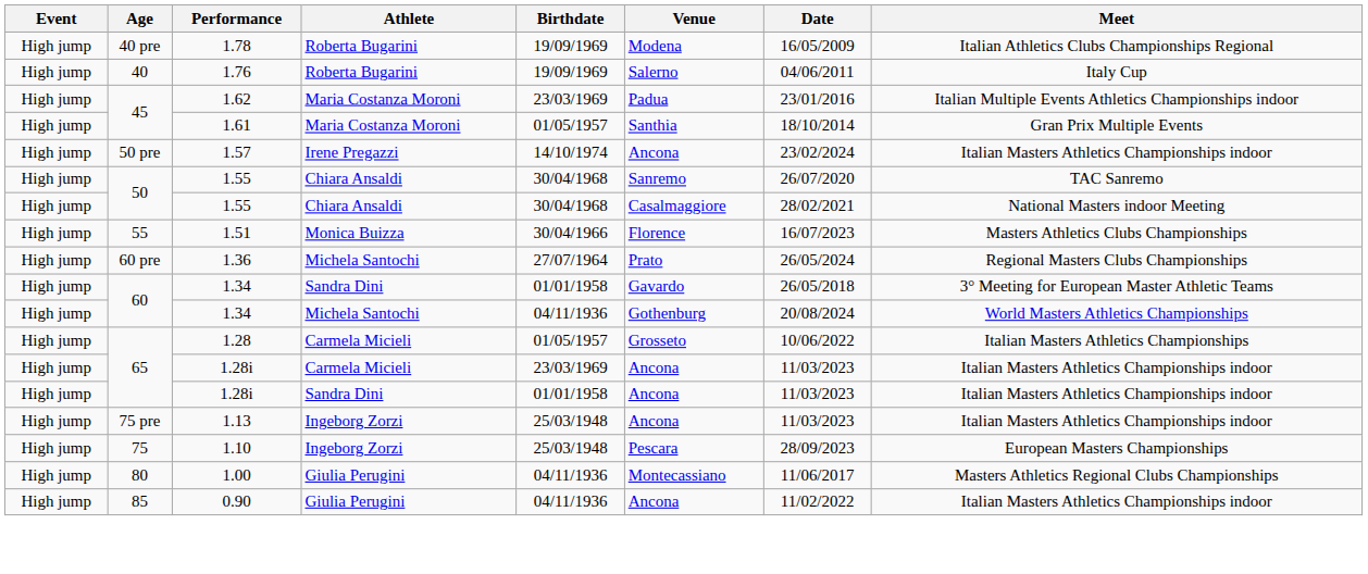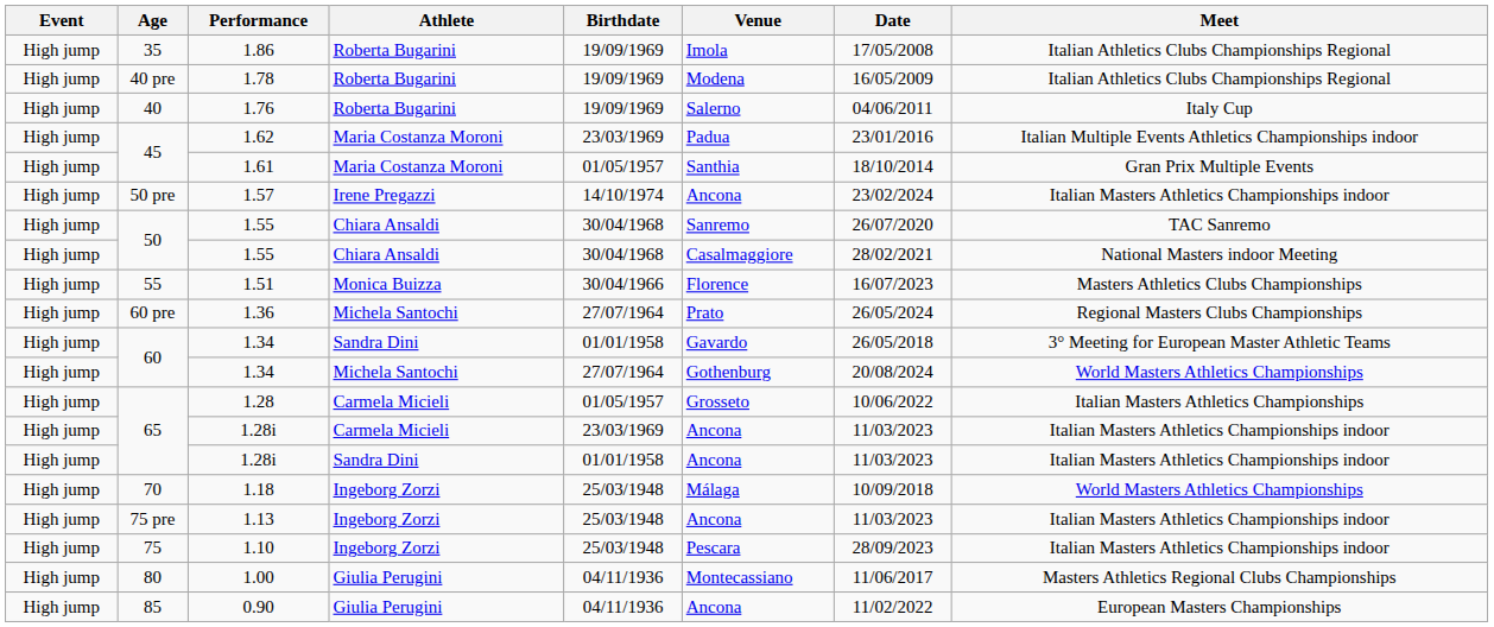+ row: High jump | 35 | 1.86 | Roberta Bugarini | 19/09/1969 | Imola | 17/05/2008 | Italian Athletics Clubs Championships Regional
1.34 / Michela Santochi | Birthdate: 04/11/1936 -> 27/07/1964
+ row: High jump | 70 | 1.18 | Ingeborg Zorzi | 25/03/1948 | Málaga | 10/09/2018 | World Masters Athletics Championships
1.10 | Meet: European Masters Championships -> Italian Masters Athletics Championships indoor
0.90 | Meet: Italian Masters Athletics Championships indoor -> European Masters Championships
